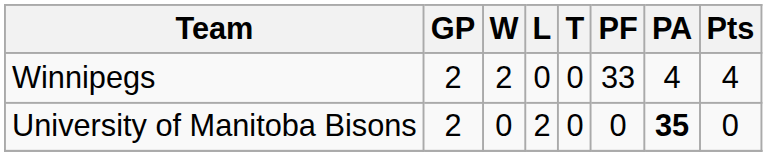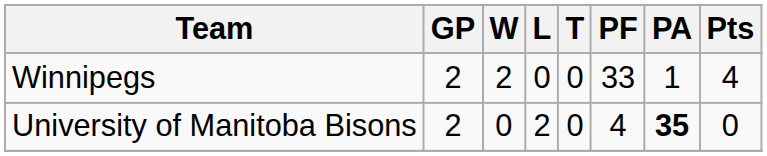Winnipegs | PA: 4 -> 1
University of Manitoba Bisons | PF: 0 -> 4
